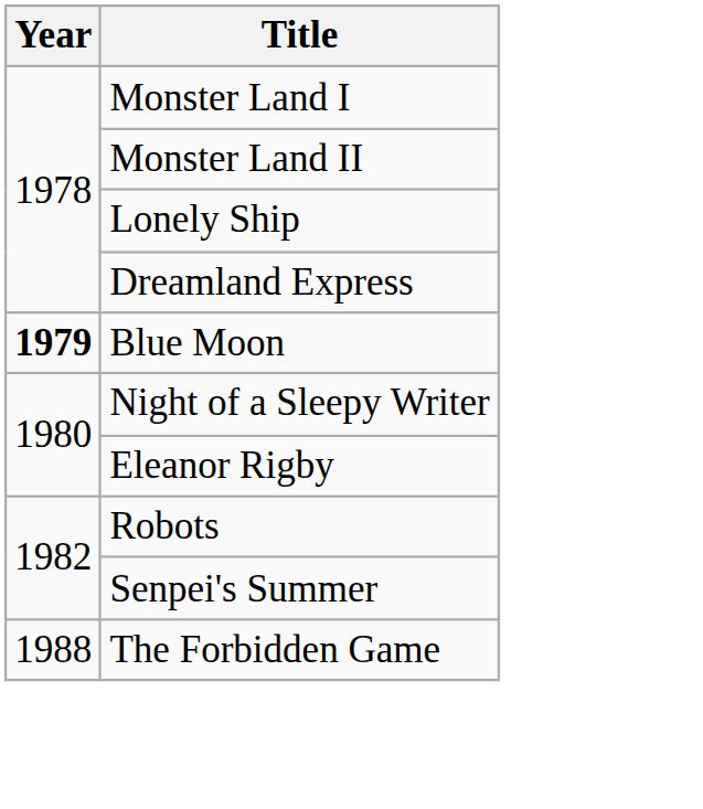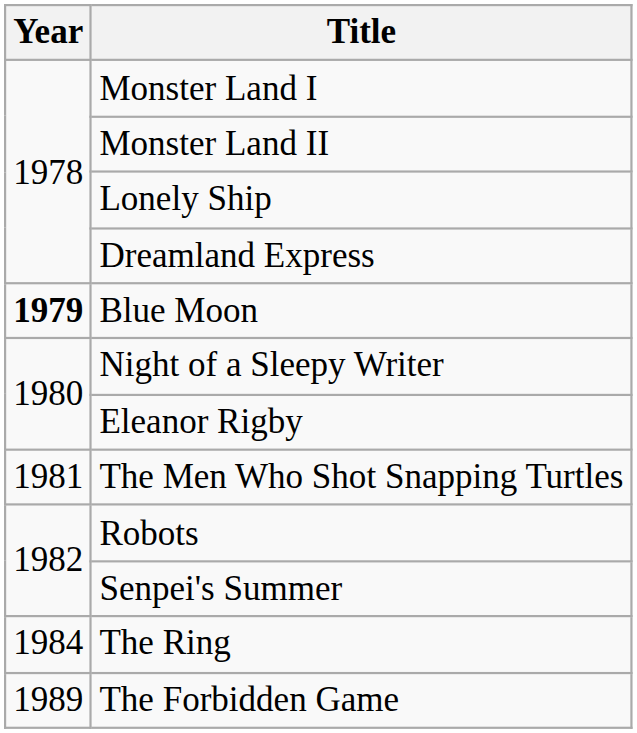+ row: 1981 | The Men Who Shot Snapping Turtles
+ row: 1984 | The Ring
The Forbidden Game | Year: 1988 -> 1989
